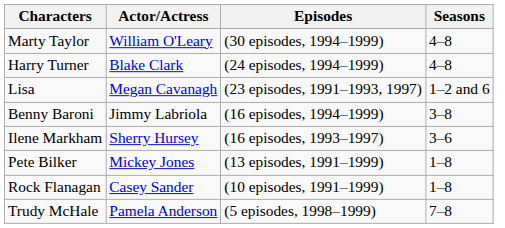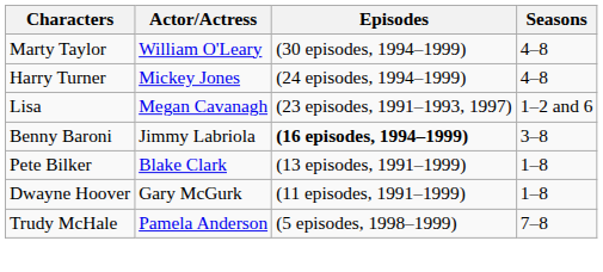Harry Turner | Actor/Actress: Blake Clark -> Mickey Jones
Benny Baroni | Episodes: normal -> bold
- row: Ilene Markham | Sherry Hursey | (16 episodes, 1993–1997) | 3–6
Pete Bilker | Actor/Actress: Mickey Jones -> Blake Clark
+ row: Dwayne Hoover | Gary McGurk | (11 episodes, 1991–1999) | 1–8
- row: Rock Flanagan | Casey Sander | (10 episodes, 1991–1999) | 1–8
